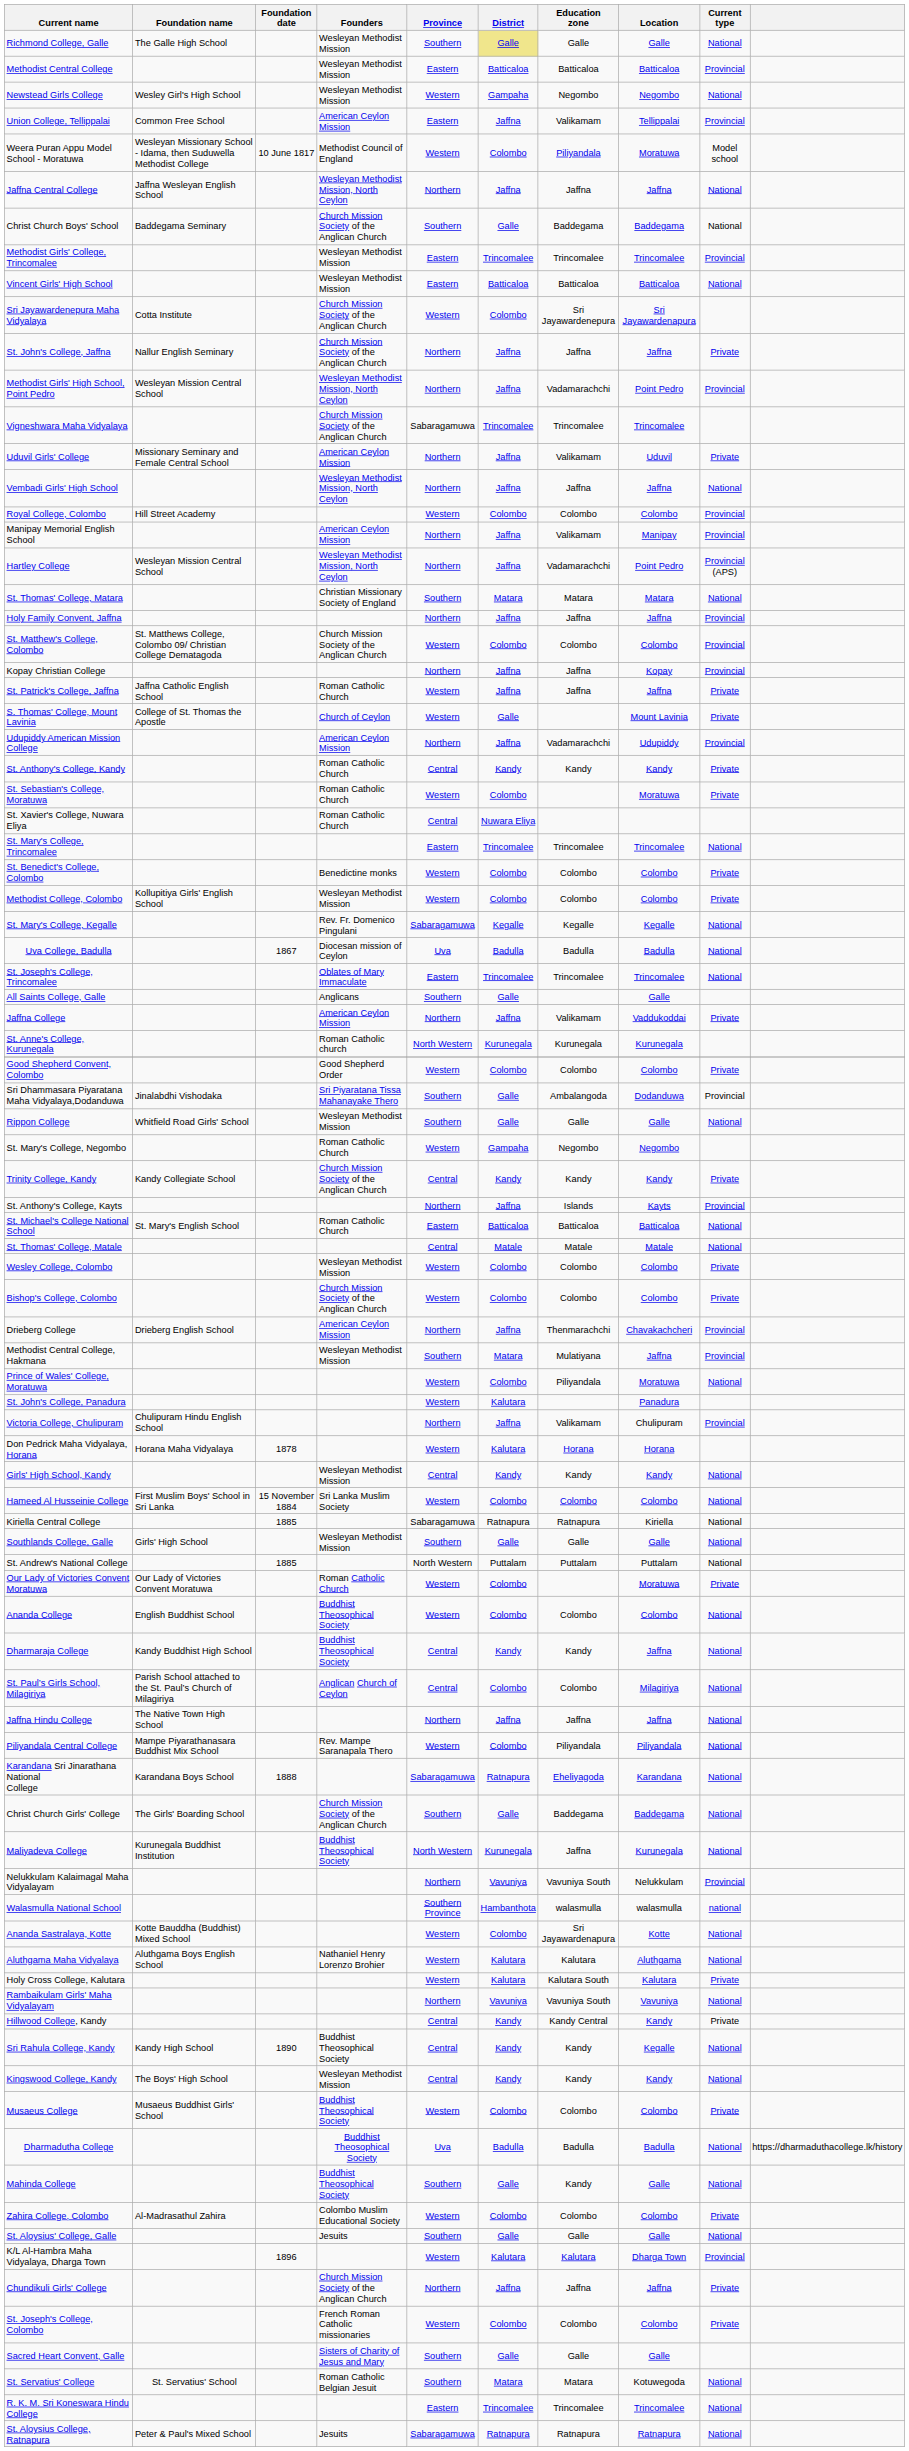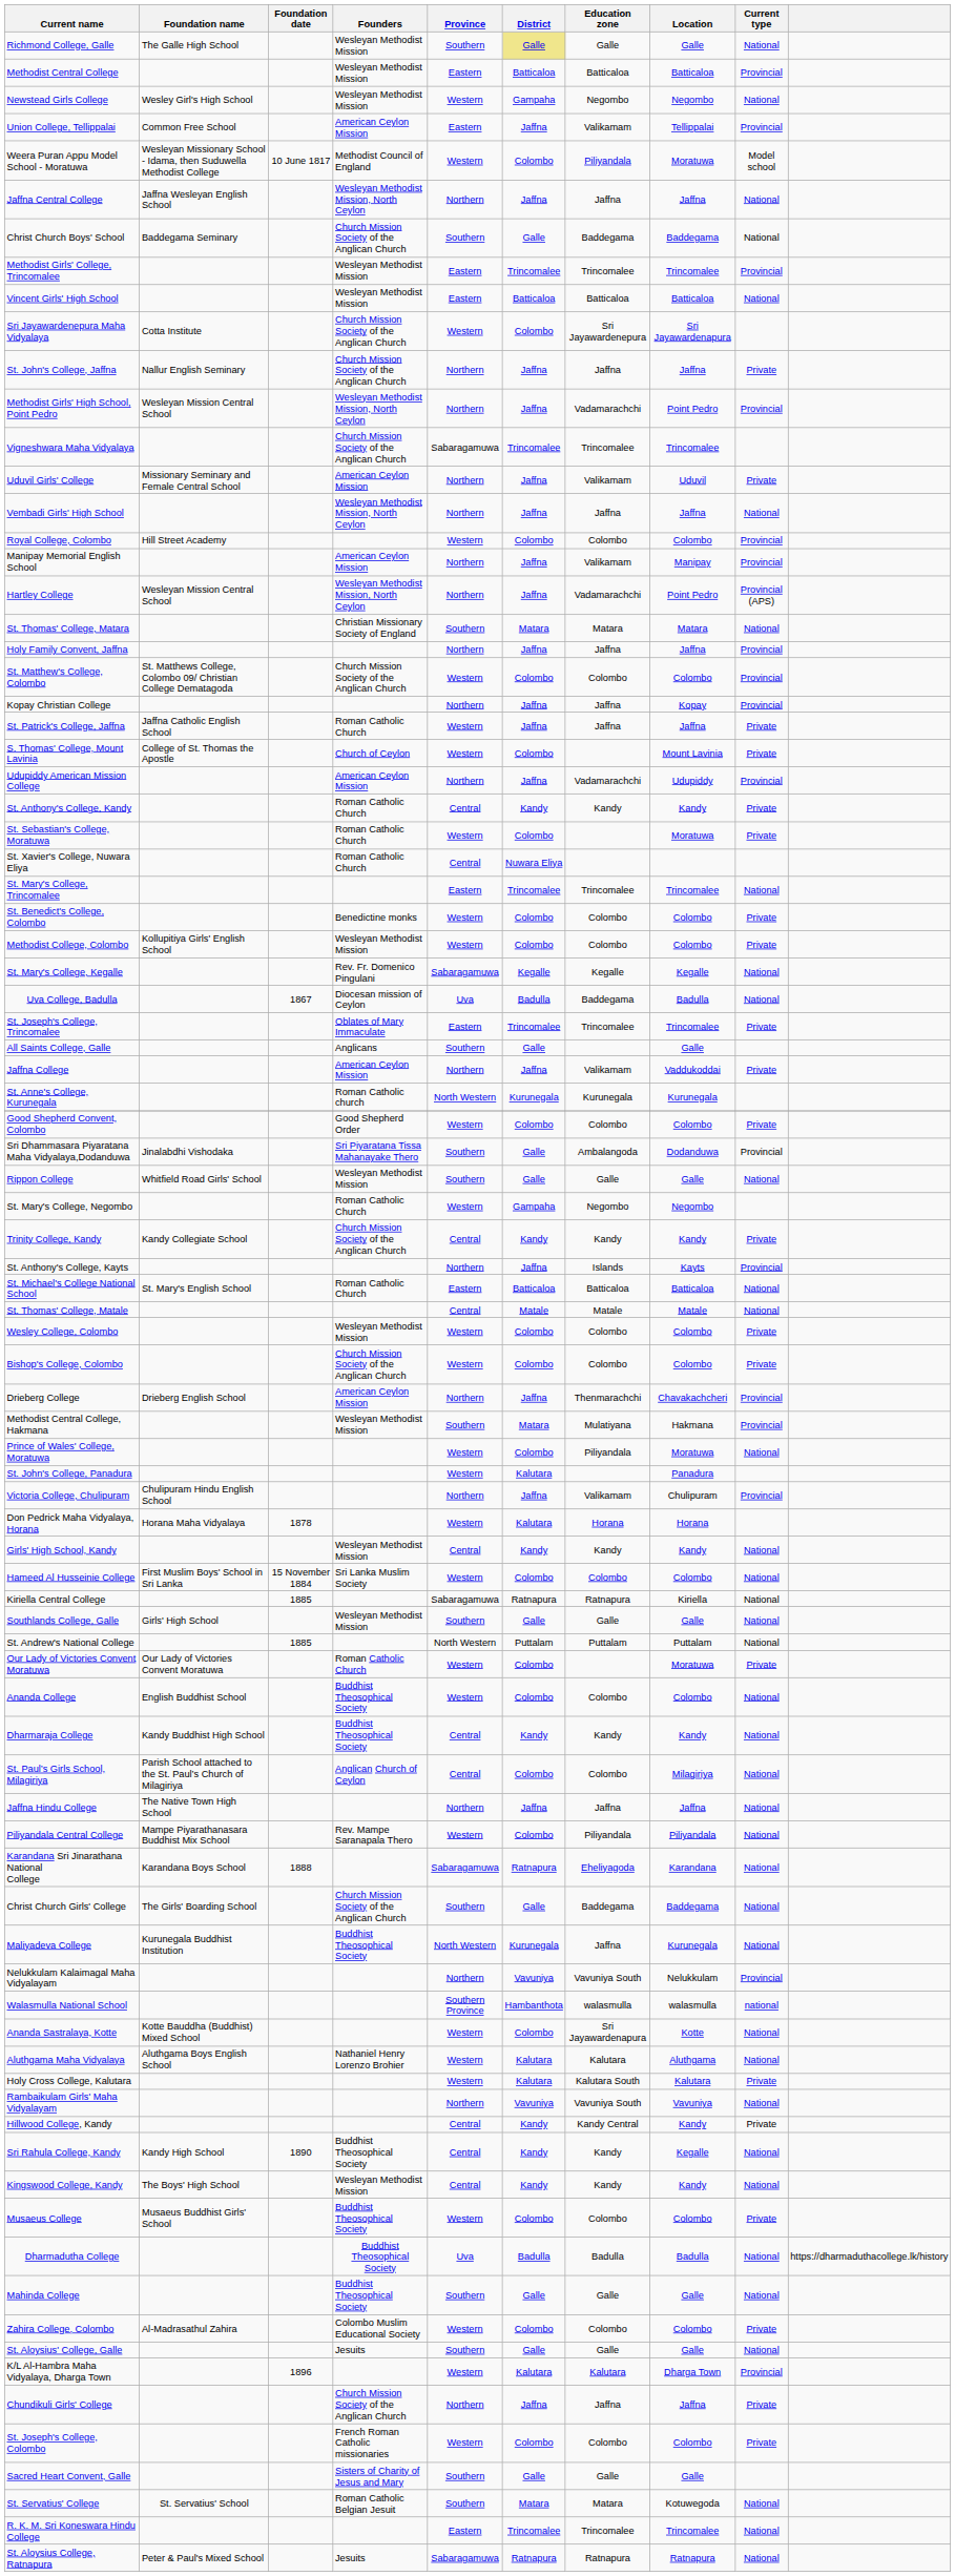S. Thomas' College, Mount Lavinia | District: Galle -> Colombo
Uva College, Badulla | Education zone: Badulla -> Baddegama
St. Joseph's College, Trincomalee | Current type: National -> Private
Methodist Central College, Hakmana | Location: Jaffna -> Hakmana
Dharmaraja College | Location: Jaffna -> Kandy
Mahinda College | Education zone: Kandy -> Galle
